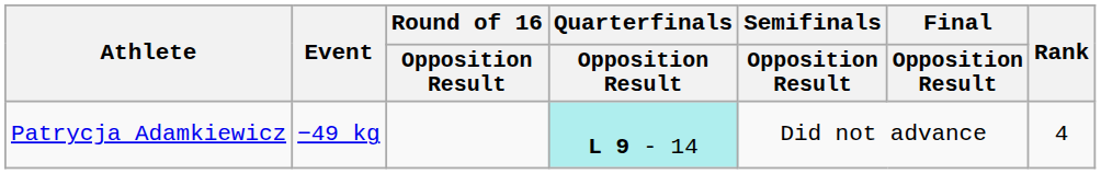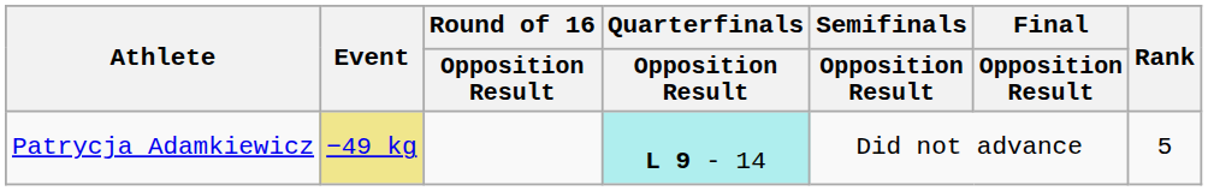Patrycja Adamkiewicz | Event: no background -> khaki background
Patrycja Adamkiewicz | Rank: 4 -> 5
